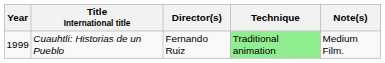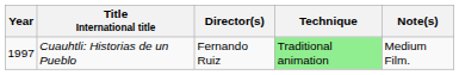Cuauhtli: Historias de un Pueblo | Year: 1999 -> 1997
